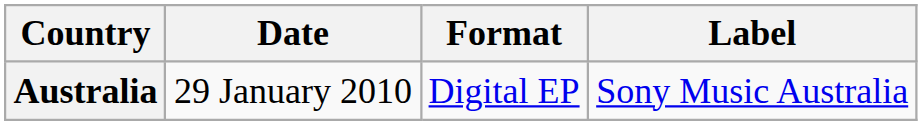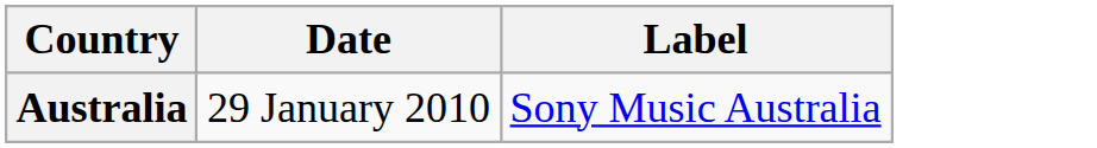- column: Format | Digital EP
